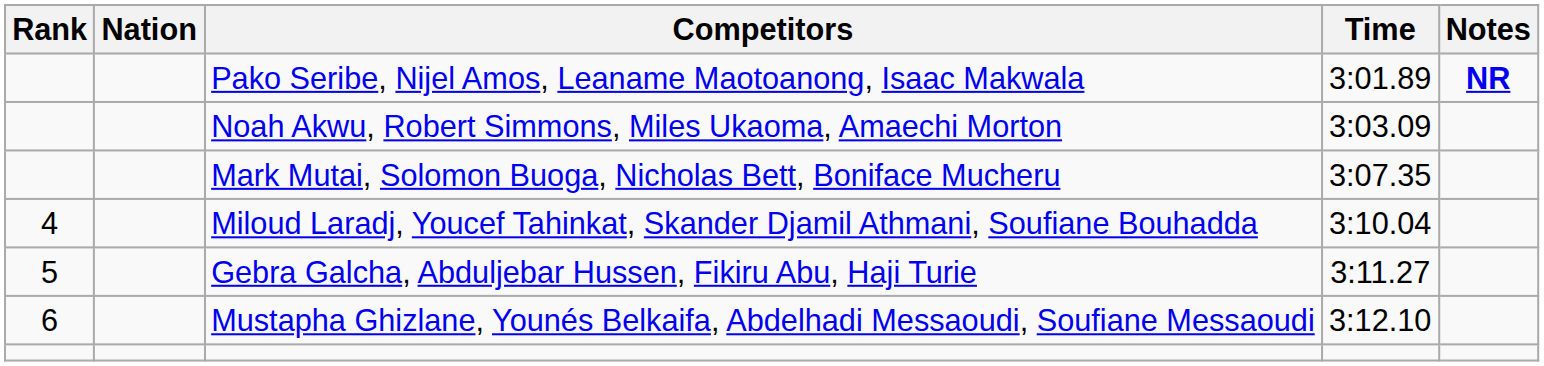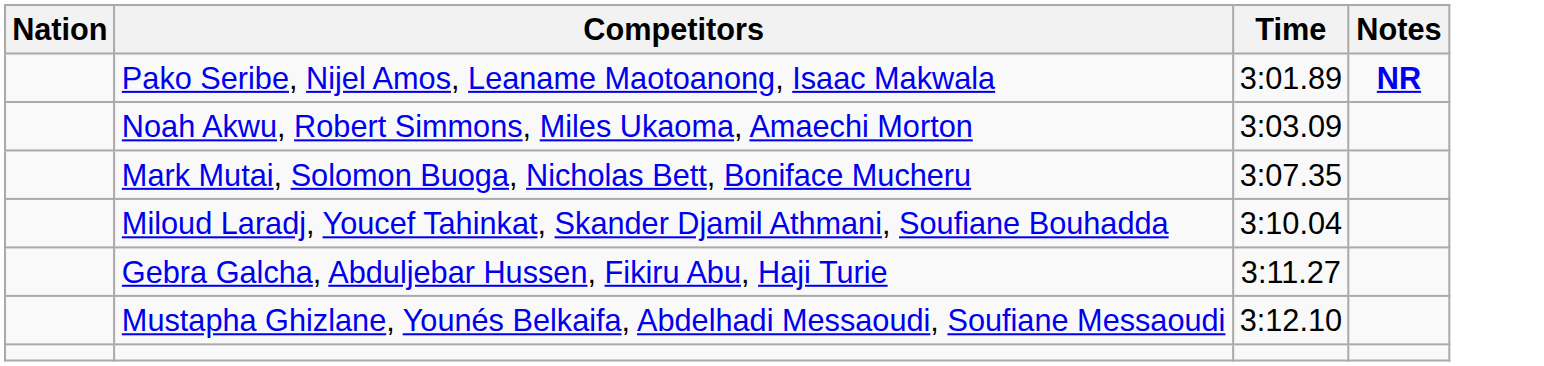- column: Rank | 4 | 5 | 6
